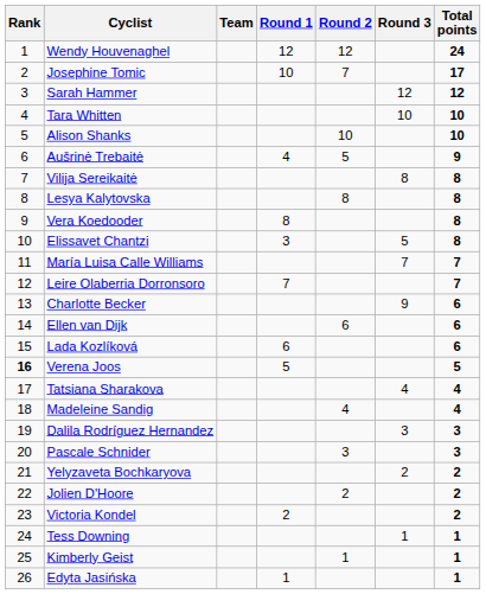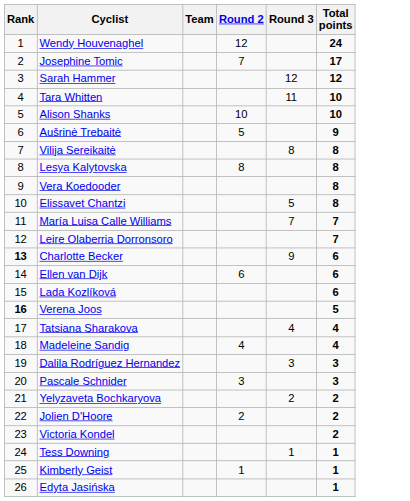- column: Round 1 | 12 | 10 | 4 | 8 | 3 | 7 | 6 | 5 | 2 | 1
Tara Whitten | Round 3: 10 -> 11
Charlotte Becker | Rank: normal -> bold
